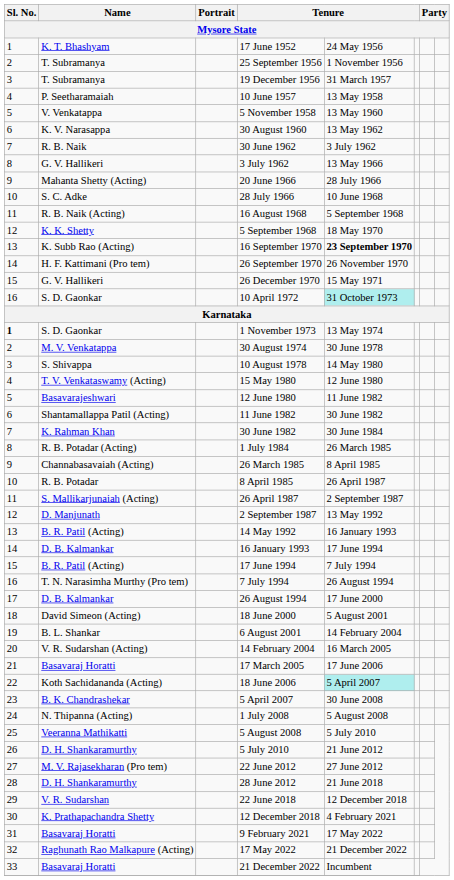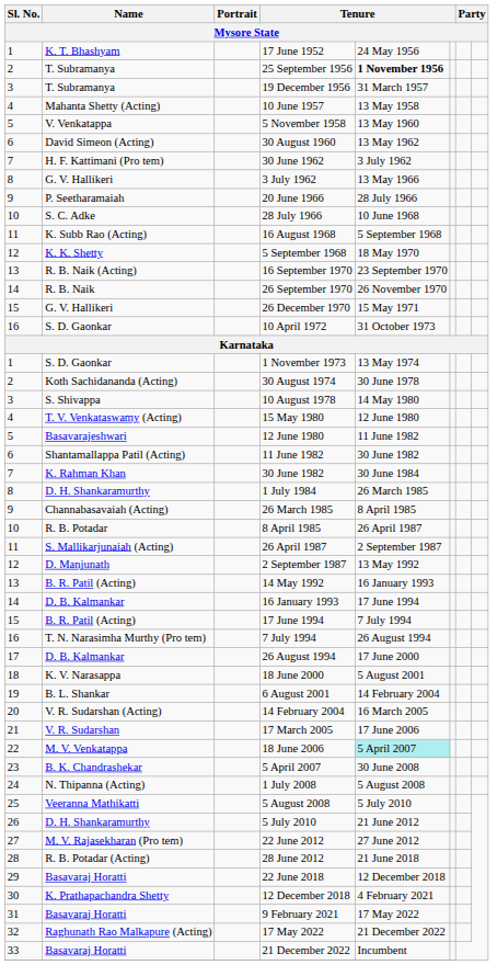25 September 1956 | column 5: normal -> bold
10 June 1957 | Name: P. Seetharamaiah -> Mahanta Shetty (Acting)
30 August 1960 | Name: K. V. Narasappa -> David Simeon (Acting)
30 June 1962 | Name: R. B. Naik -> H. F. Kattimani (Pro tem)
20 June 1966 | Name: Mahanta Shetty (Acting) -> P. Seetharamaiah
16 August 1968 | Name: R. B. Naik (Acting) -> K. Subb Rao (Acting)
16 September 1970 | Name: K. Subb Rao (Acting) -> R. B. Naik (Acting)
16 September 1970 | column 5: bold -> normal
26 September 1970 | Name: H. F. Kattimani (Pro tem) -> R. B. Naik
10 April 1972 | column 5: paleturquoise background -> no background
1 November 1973 | Sl. No.: bold -> normal
30 August 1974 | Name: M. V. Venkatappa -> Koth Sachidananda (Acting)
1 July 1984 | Name: R. B. Potadar (Acting) -> D. H. Shankaramurthy
18 June 2000 | Name: David Simeon (Acting) -> K. V. Narasappa
17 March 2005 | Name: Basavaraj Horatti -> V. R. Sudarshan
18 June 2006 | Name: Koth Sachidananda (Acting) -> M. V. Venkatappa
28 June 2012 | Name: D. H. Shankaramurthy -> R. B. Potadar (Acting)
22 June 2018 | Name: V. R. Sudarshan -> Basavaraj Horatti
